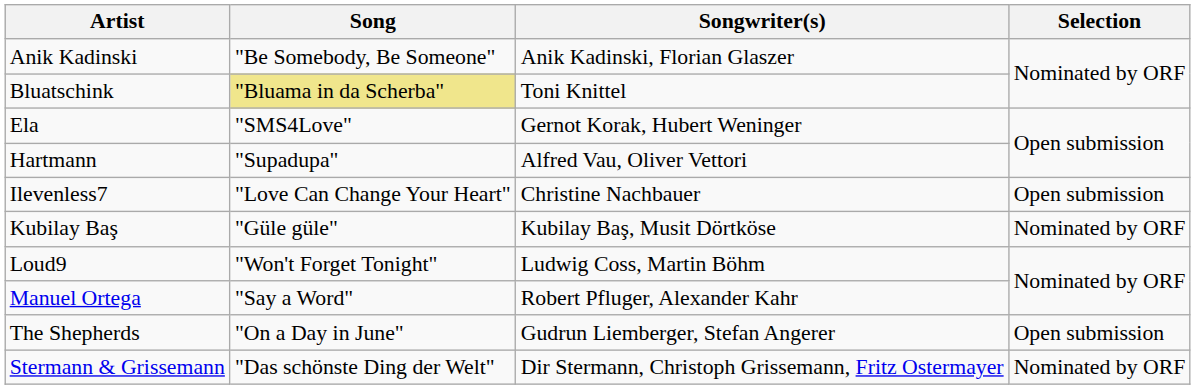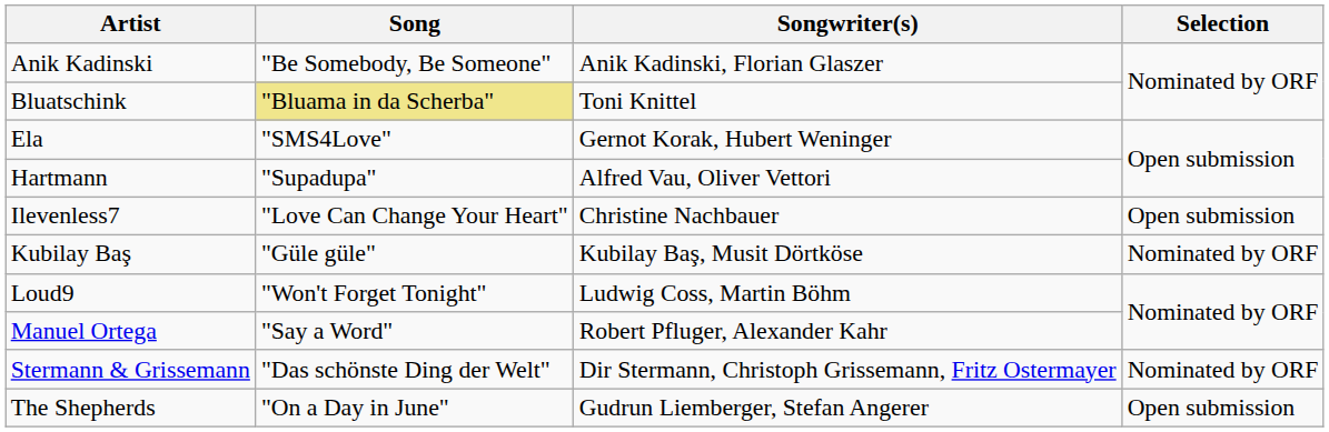rows swapped: The Shepherds <-> Stermann & Grissemann
